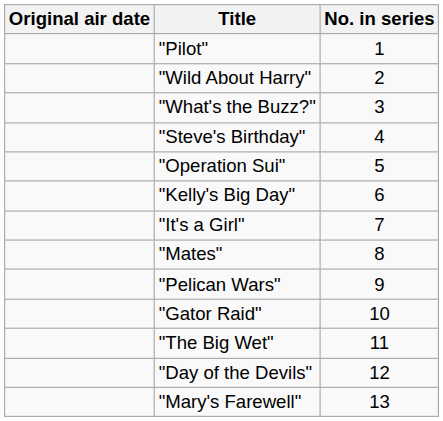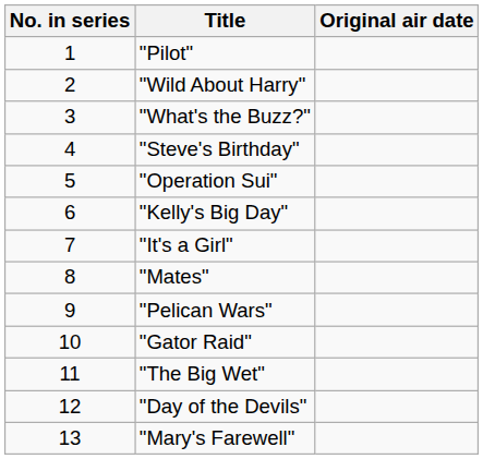columns swapped: No. in series <-> Original air date
